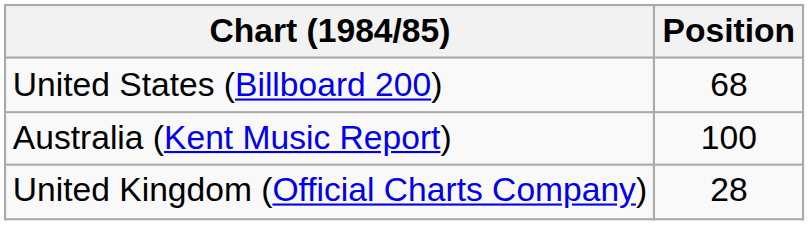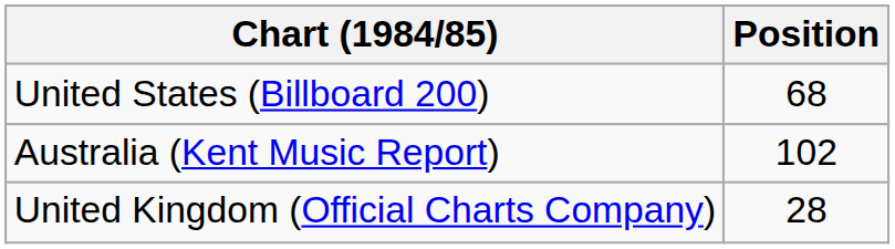Australia (Kent Music Report) | Position: 100 -> 102
